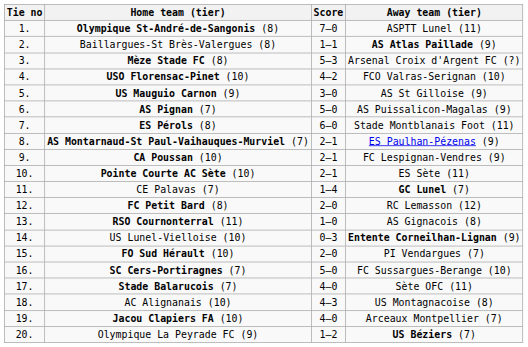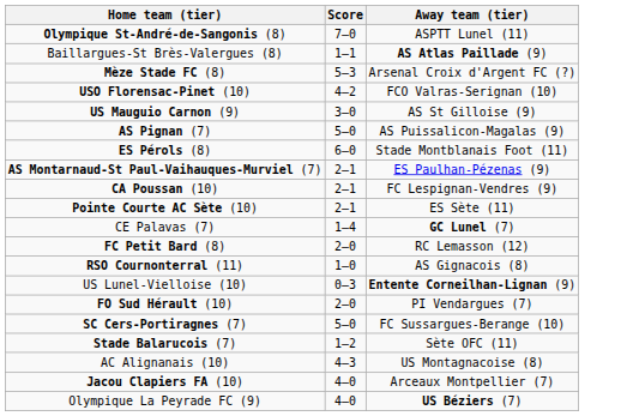- column: Tie no | 1. | 2. | 3. | 4. | 5. | 6. | 7. | 8. | 9. | 10. | 11. | 12. | 13. | 14. | 15. | 16. | 17. | 18. | 19. | 20.
Stade Balarucois (7) | Score: 4–0 -> 1–2
Olympique La Peyrade FC (9) | Score: 1–2 -> 4–0
